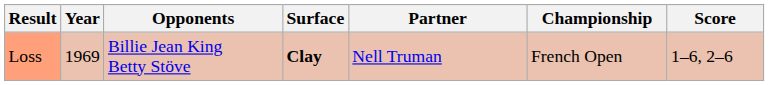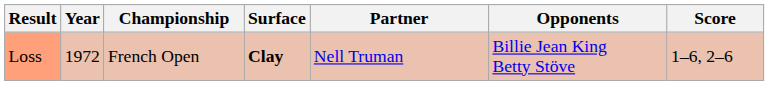columns swapped: Championship <-> Opponents
Loss | Year: 1969 -> 1972
